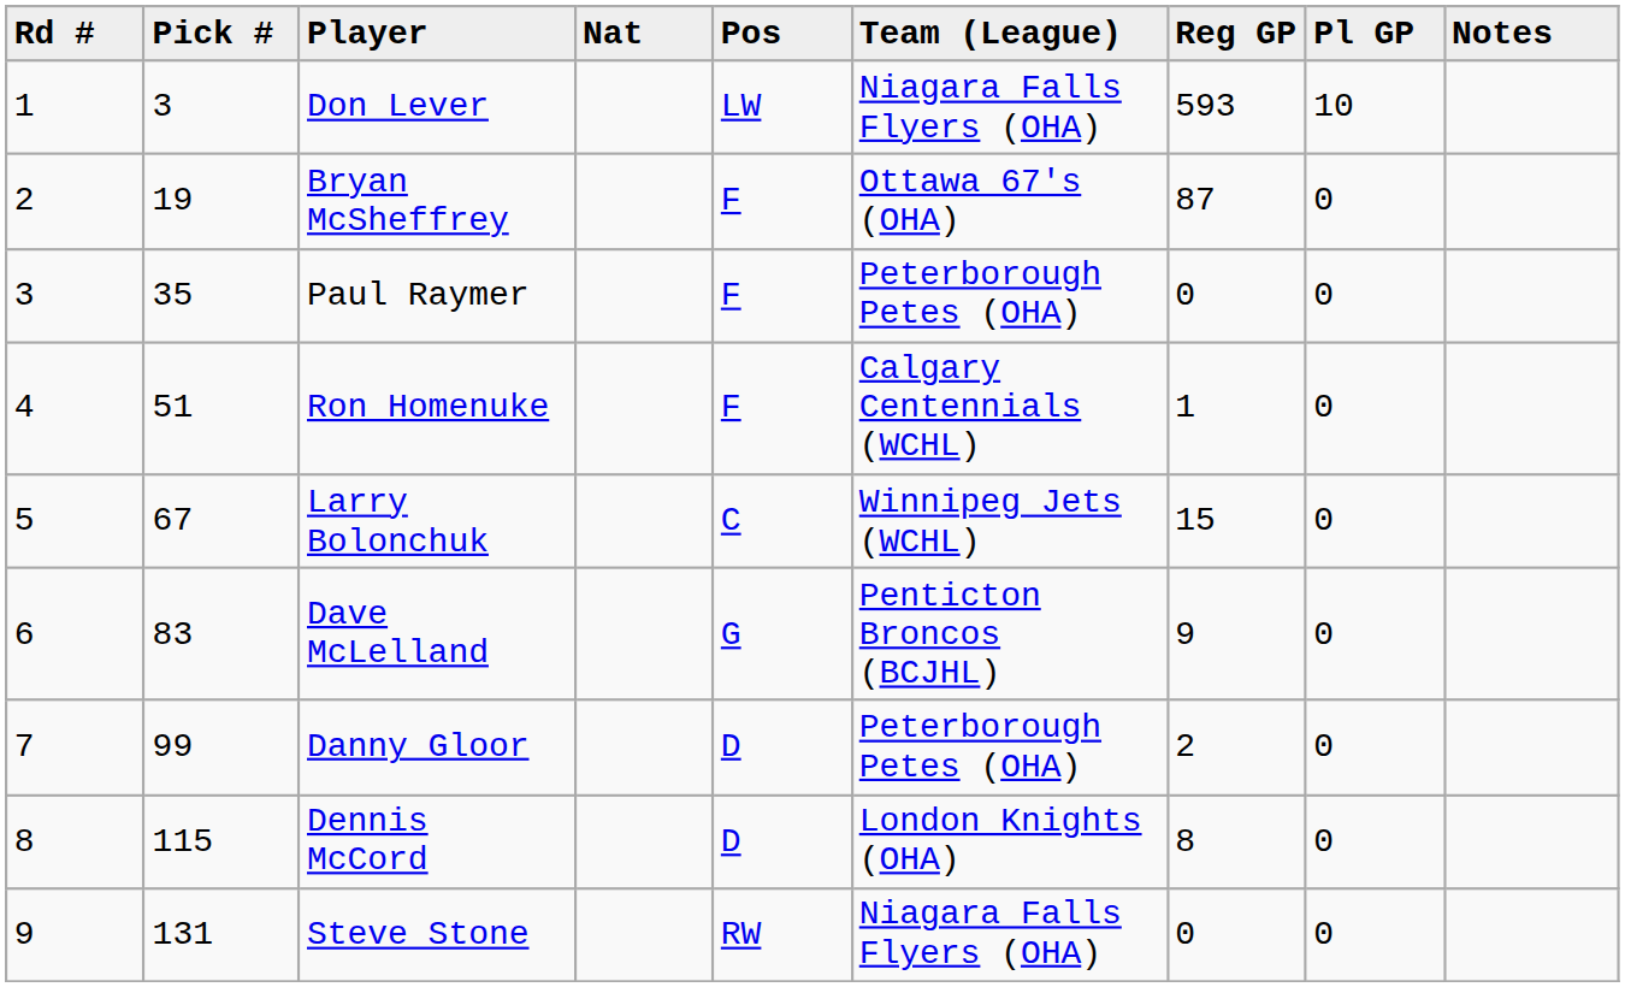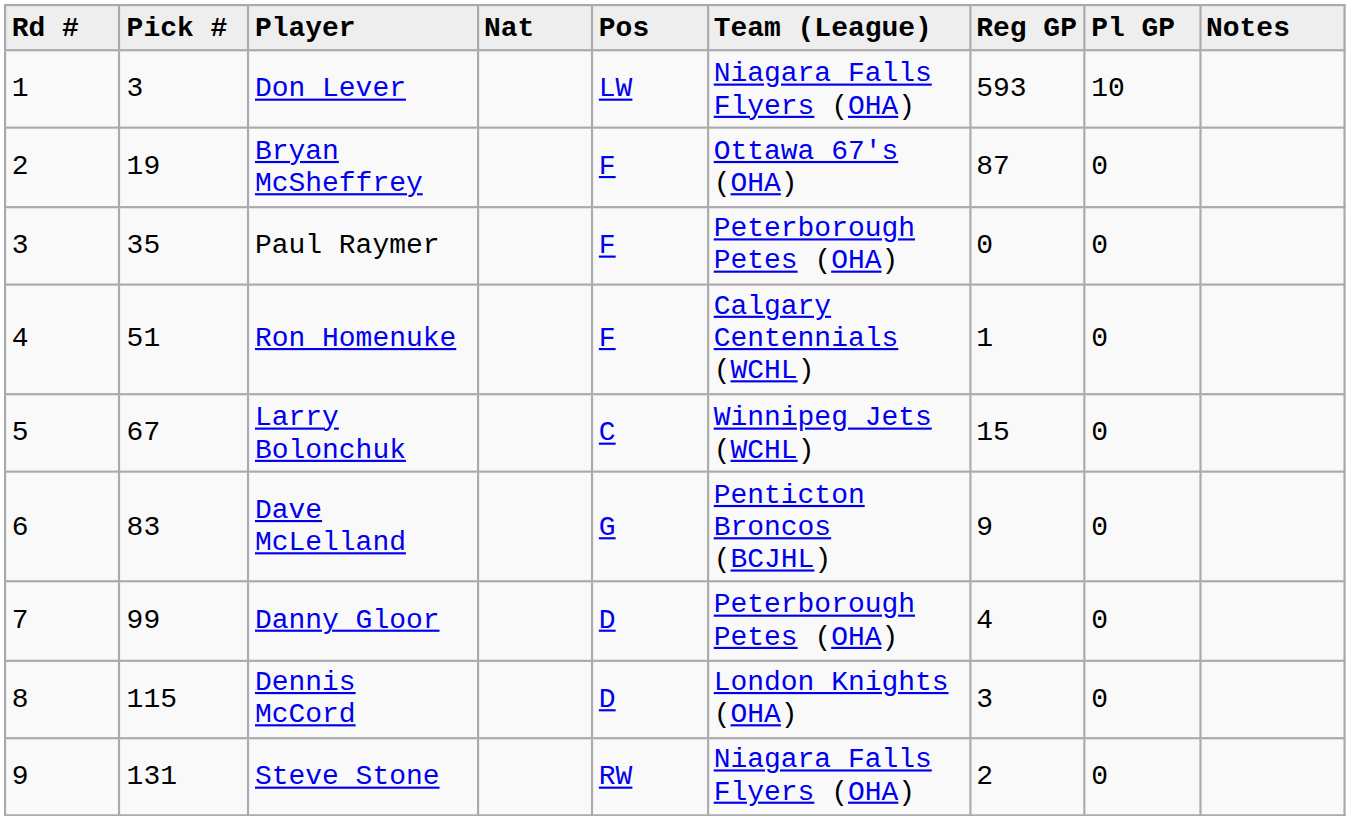Danny Gloor | Reg GP: 2 -> 4
Dennis McCord | Reg GP: 8 -> 3
Steve Stone | Reg GP: 0 -> 2
